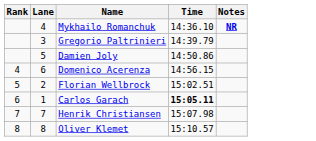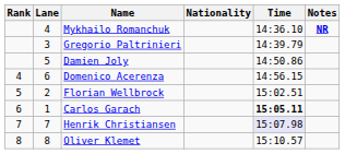+ column: Nationality
Henrik Christiansen | Time: no background -> lavender background
